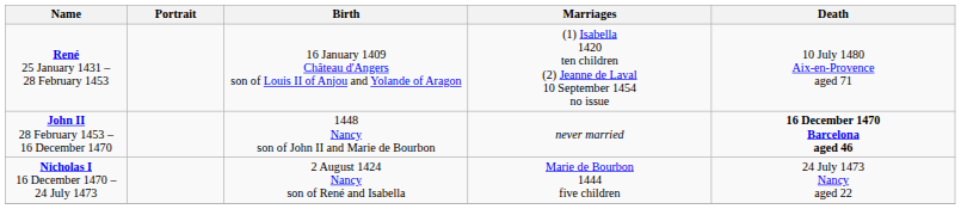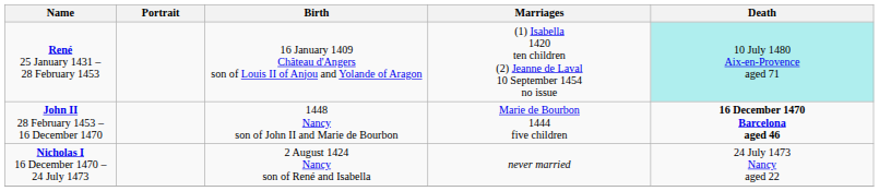René 25 January 1431 – 28 February 1453 | Death: no background -> paleturquoise background
John II 28 February 1453 – 16 December 1470 | Marriages: never married -> Marie de Bourbon 1444 five children
Nicholas I 16 December 1470 – 24 July 1473 | Marriages: Marie de Bourbon 1444 five children -> never married
